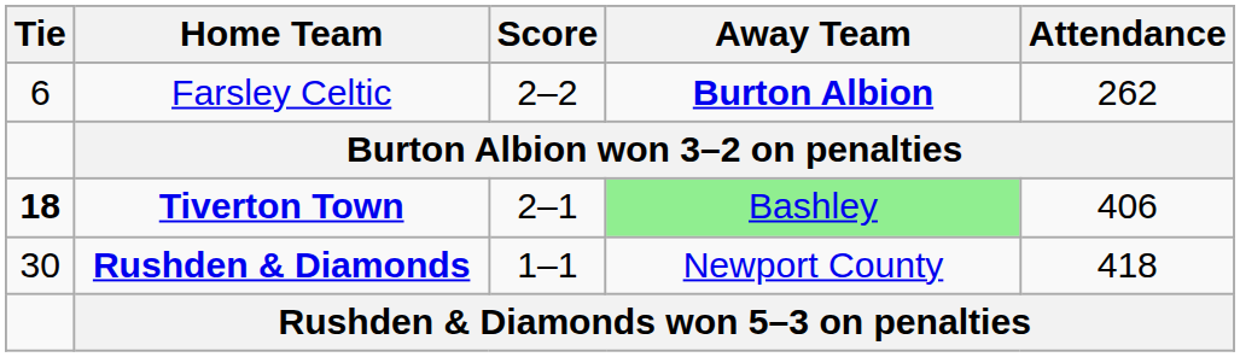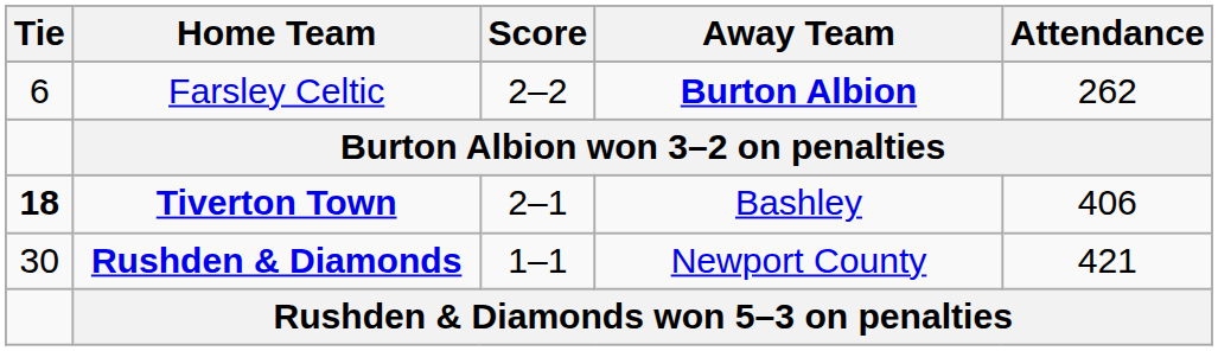Tiverton Town | Away Team: lightgreen background -> no background
Rushden & Diamonds | Attendance: 418 -> 421
